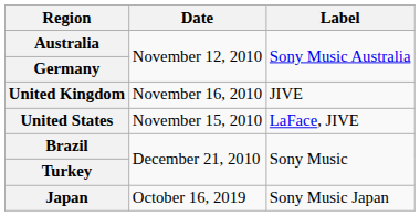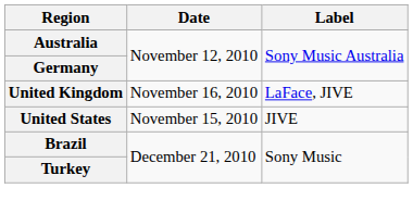United Kingdom | Label: JIVE -> LaFace, JIVE
United States | Label: LaFace, JIVE -> JIVE
- row: Japan | October 16, 2019 | Sony Music Japan
